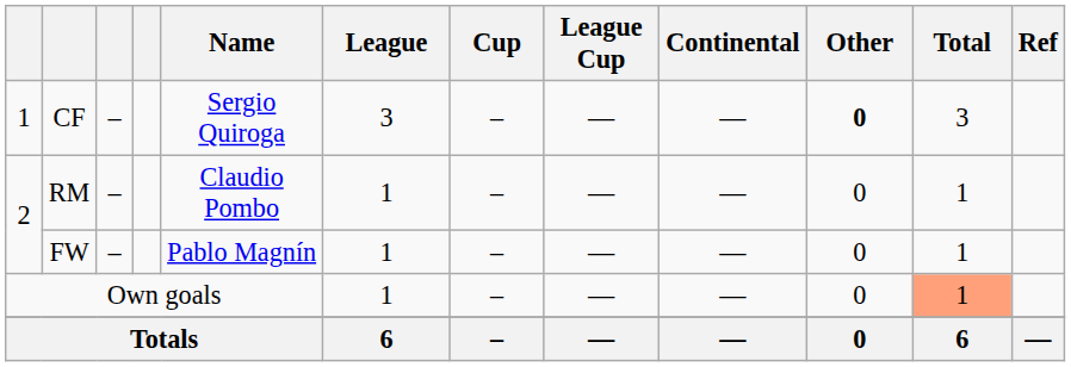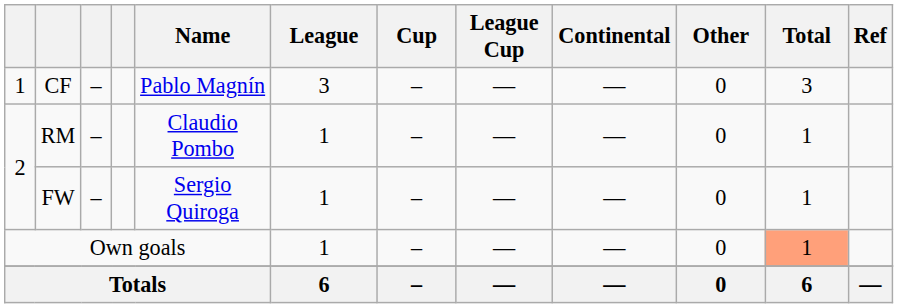CF | Name: Sergio Quiroga -> Pablo Magnín
CF | Other: bold -> normal
FW | Name: Pablo Magnín -> Sergio Quiroga
